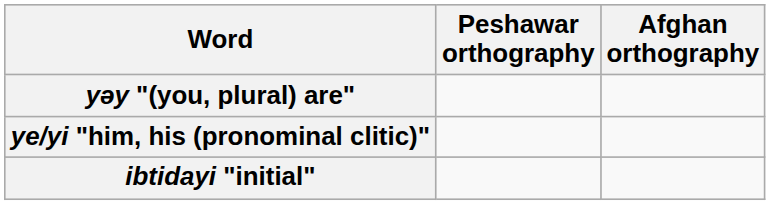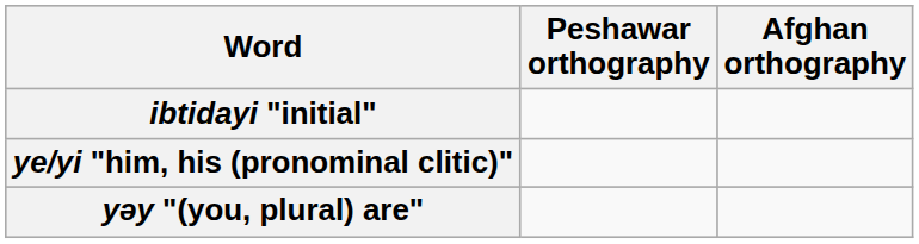rows swapped: yəy "(you, plural) are" <-> ibtidayi "initial"
